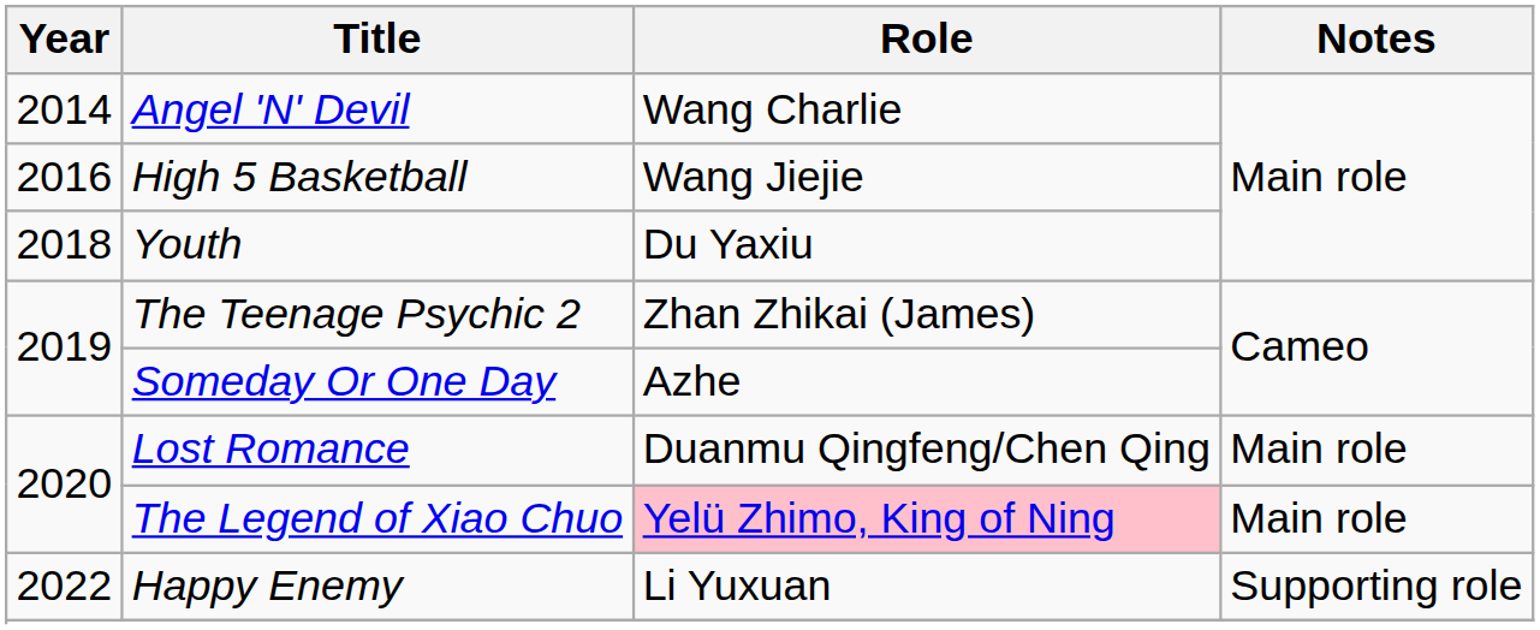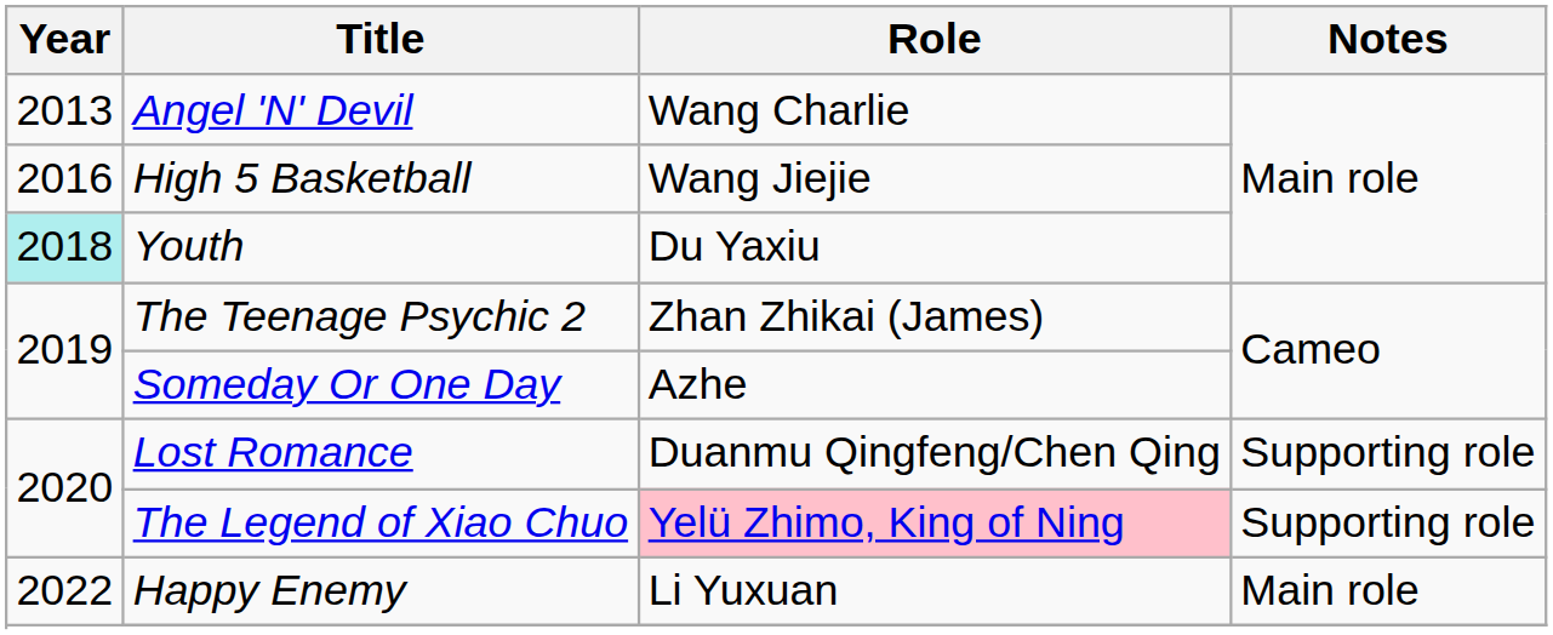Angel 'N' Devil | Year: 2014 -> 2013
Youth | Year: no background -> paleturquoise background
Lost Romance | Notes: Main role -> Supporting role
The Legend of Xiao Chuo | Notes: Main role -> Supporting role
Happy Enemy | Notes: Supporting role -> Main role
